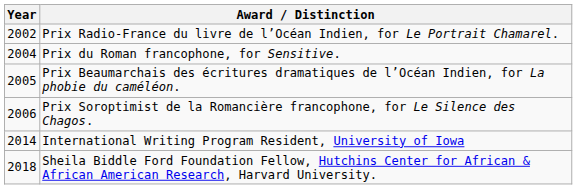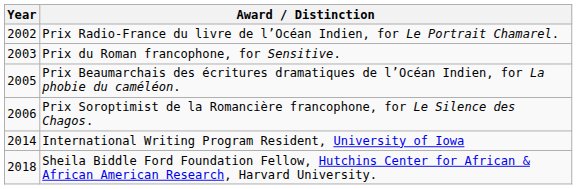Prix du Roman francophone, for Sensitive. | Year: 2004 -> 2003
